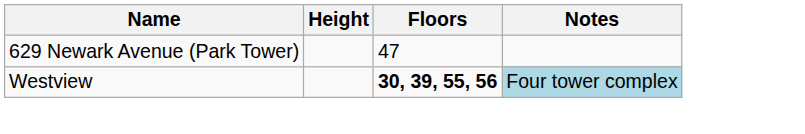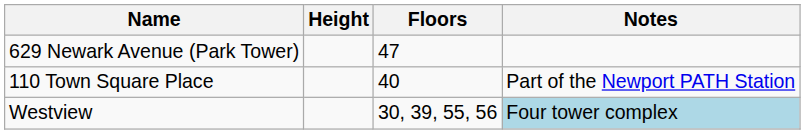+ row: 110 Town Square Place | 40 | Part of the Newport PATH Station
Westview | Floors: bold -> normal
